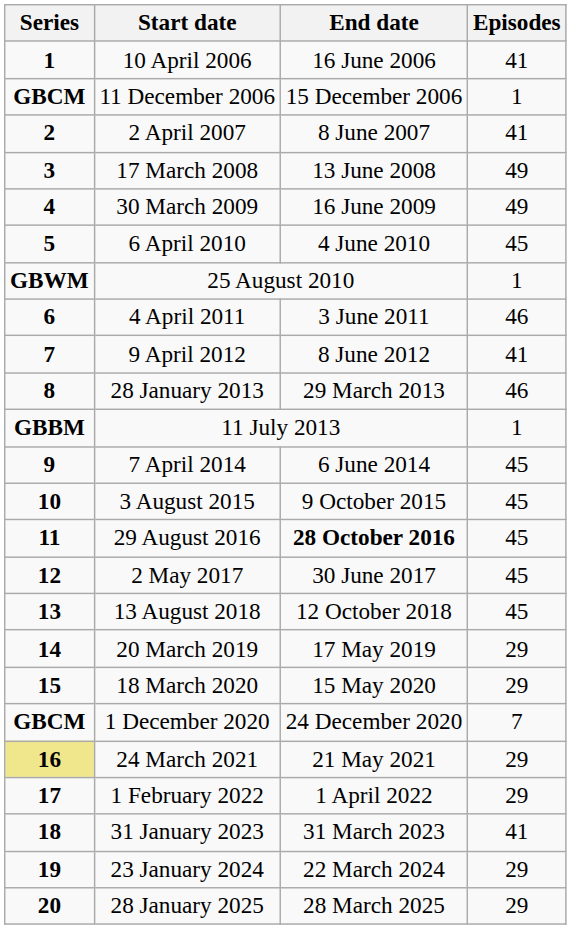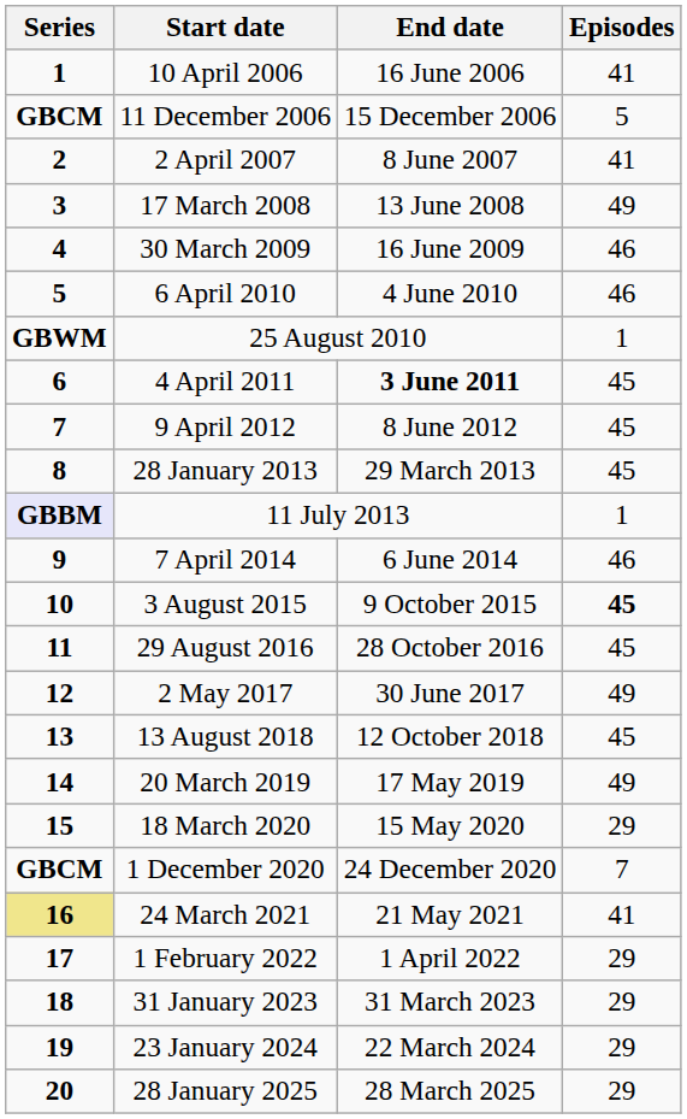11 December 2006 | Episodes: 1 -> 5
30 March 2009 | Episodes: 49 -> 46
6 April 2010 | Episodes: 45 -> 46
4 April 2011 | End date: normal -> bold
4 April 2011 | Episodes: 46 -> 45
9 April 2012 | Episodes: 41 -> 45
28 January 2013 | Episodes: 46 -> 45
11 July 2013 | Series: no background -> lavender background
7 April 2014 | Episodes: 45 -> 46
3 August 2015 | Episodes: normal -> bold
29 August 2016 | End date: bold -> normal
2 May 2017 | Episodes: 45 -> 49
20 March 2019 | Episodes: 29 -> 49
24 March 2021 | Episodes: 29 -> 41
31 January 2023 | Episodes: 41 -> 29
